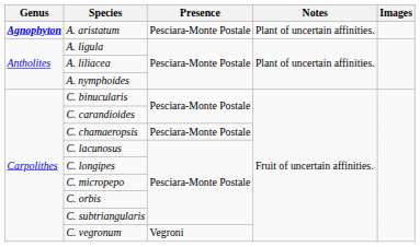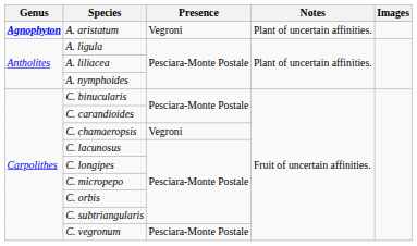A. aristatum | Presence: Pesciara-Monte Postale -> Vegroni
C. chamaeropsis | Presence: Pesciara-Monte Postale -> Vegroni
C. vegronum | Presence: Vegroni -> Pesciara-Monte Postale
